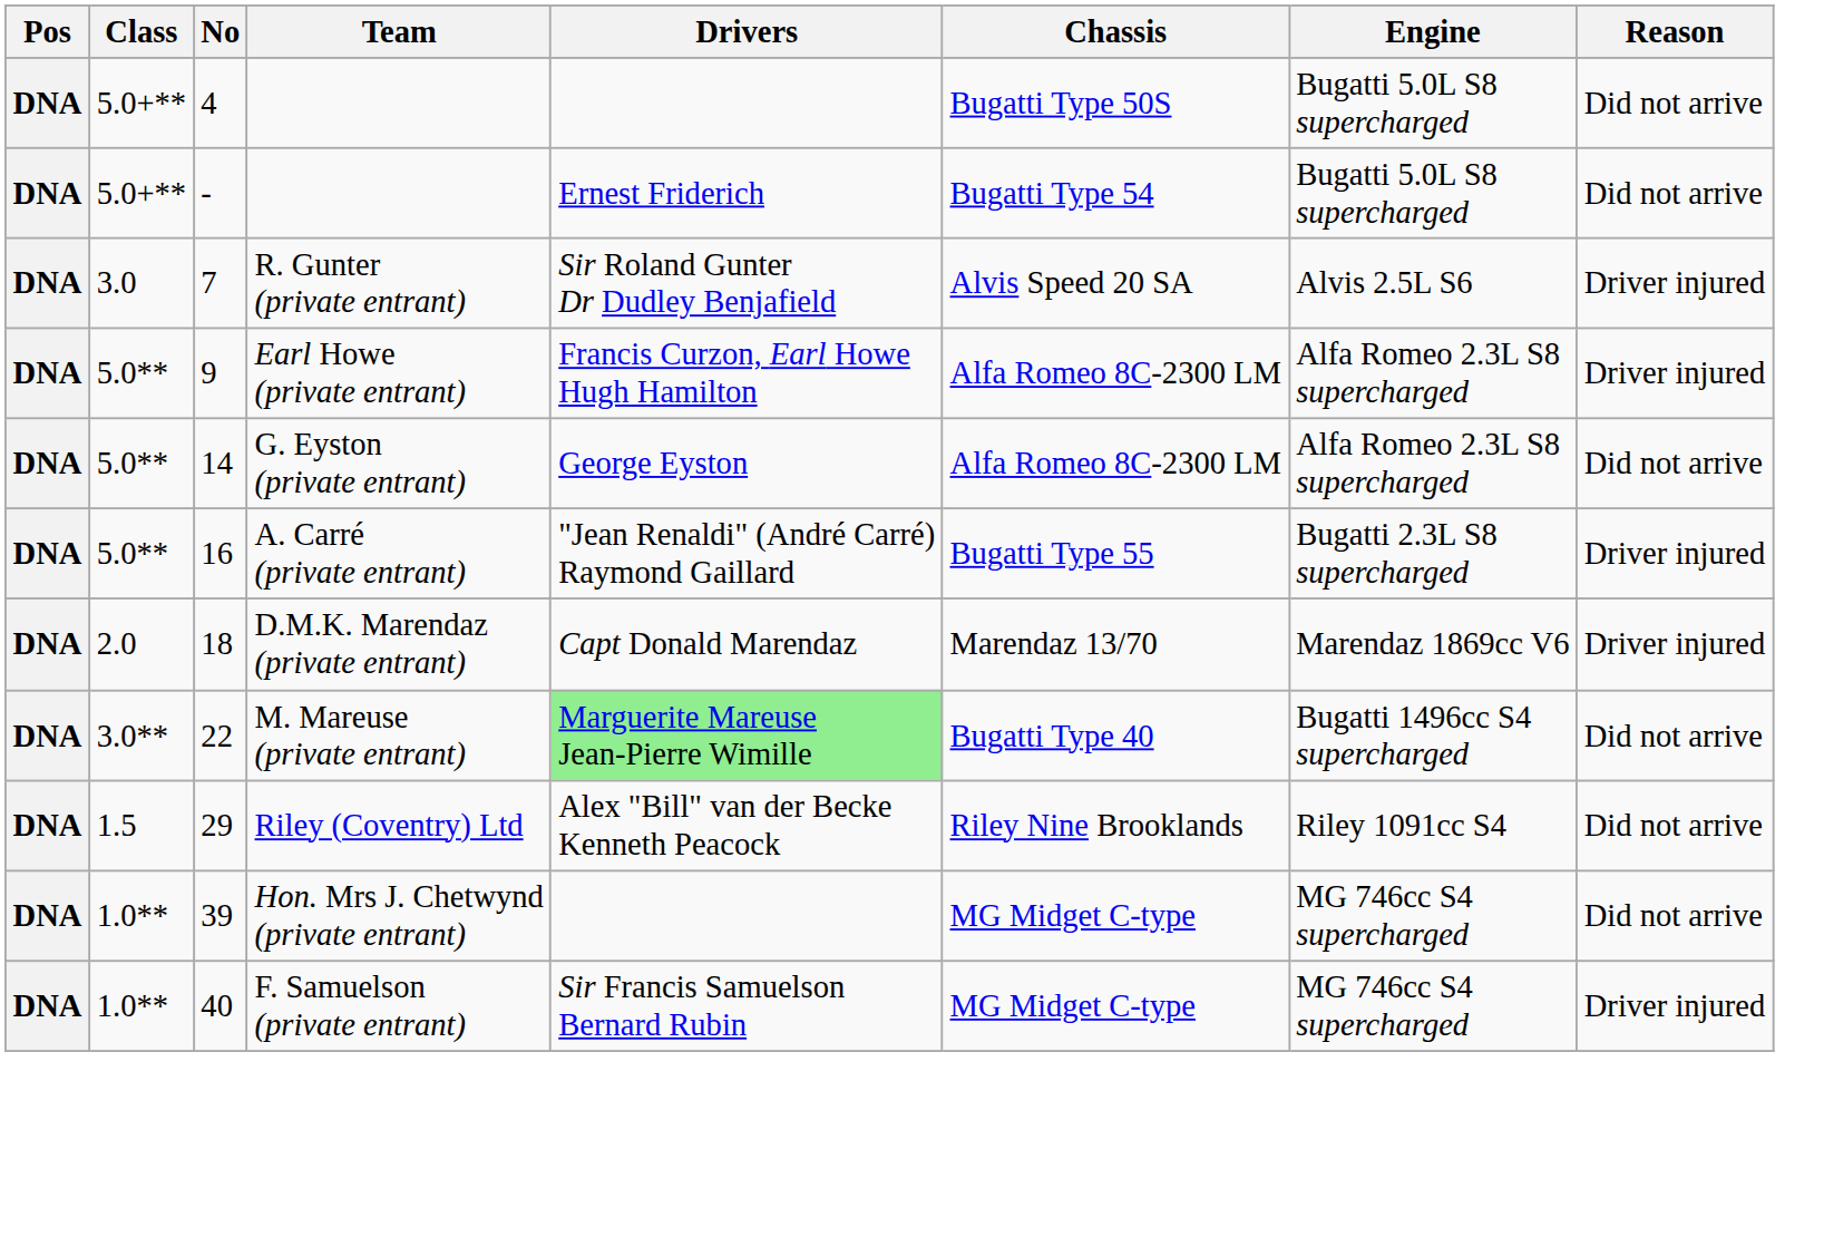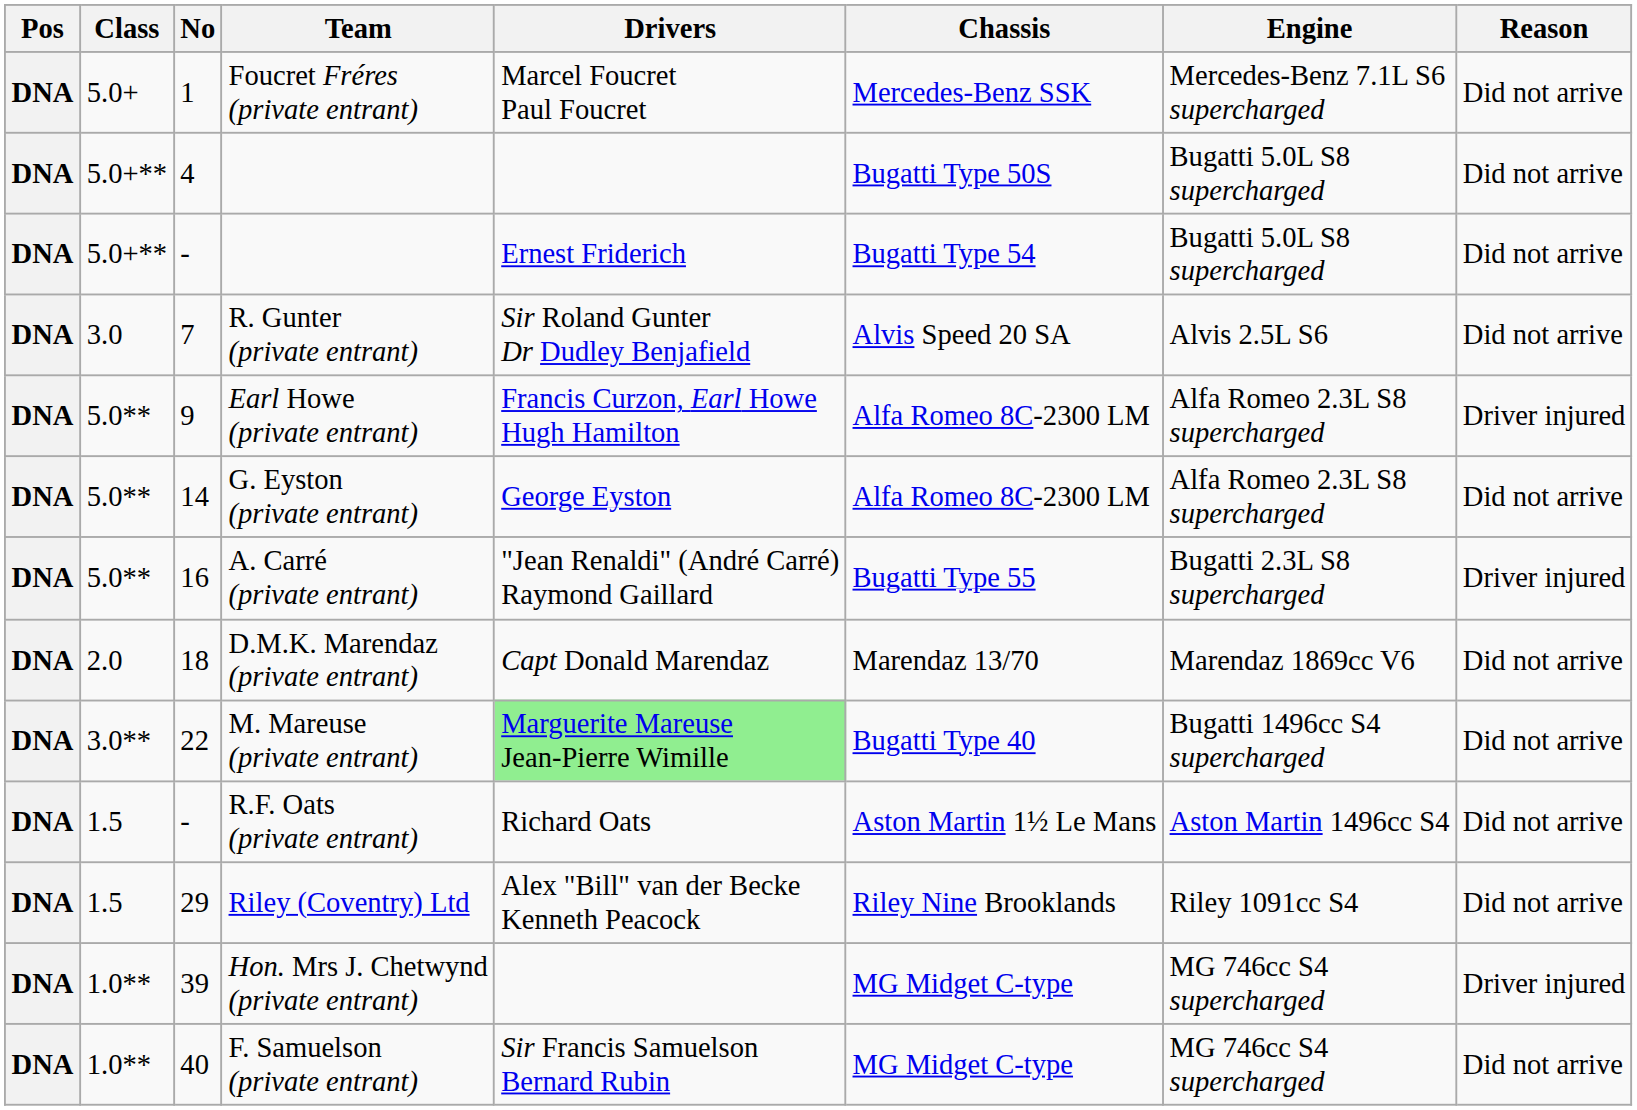+ row: DNA | 5.0+ | 1 | Foucret Fréres (private entrant) | Marcel Foucret Paul Foucret | Mercedes-Benz SSK | Mercedes-Benz 7.1L S6 supercharged | Did not arrive
R. Gunter (private entrant) | Reason: Driver injured -> Did not arrive
D.M.K. Marendaz (private entrant) | Reason: Driver injured -> Did not arrive
+ row: DNA | 1.5 | - | R.F. Oats (private entrant) | Richard Oats | Aston Martin 1½ Le Mans | Aston Martin 1496cc S4 | Did not arrive
Hon. Mrs J. Chetwynd (private entrant) | Reason: Did not arrive -> Driver injured
F. Samuelson (private entrant) | Reason: Driver injured -> Did not arrive
